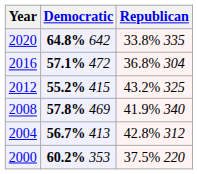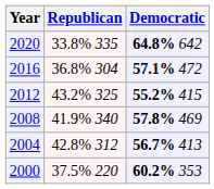columns swapped: Republican <-> Democratic
